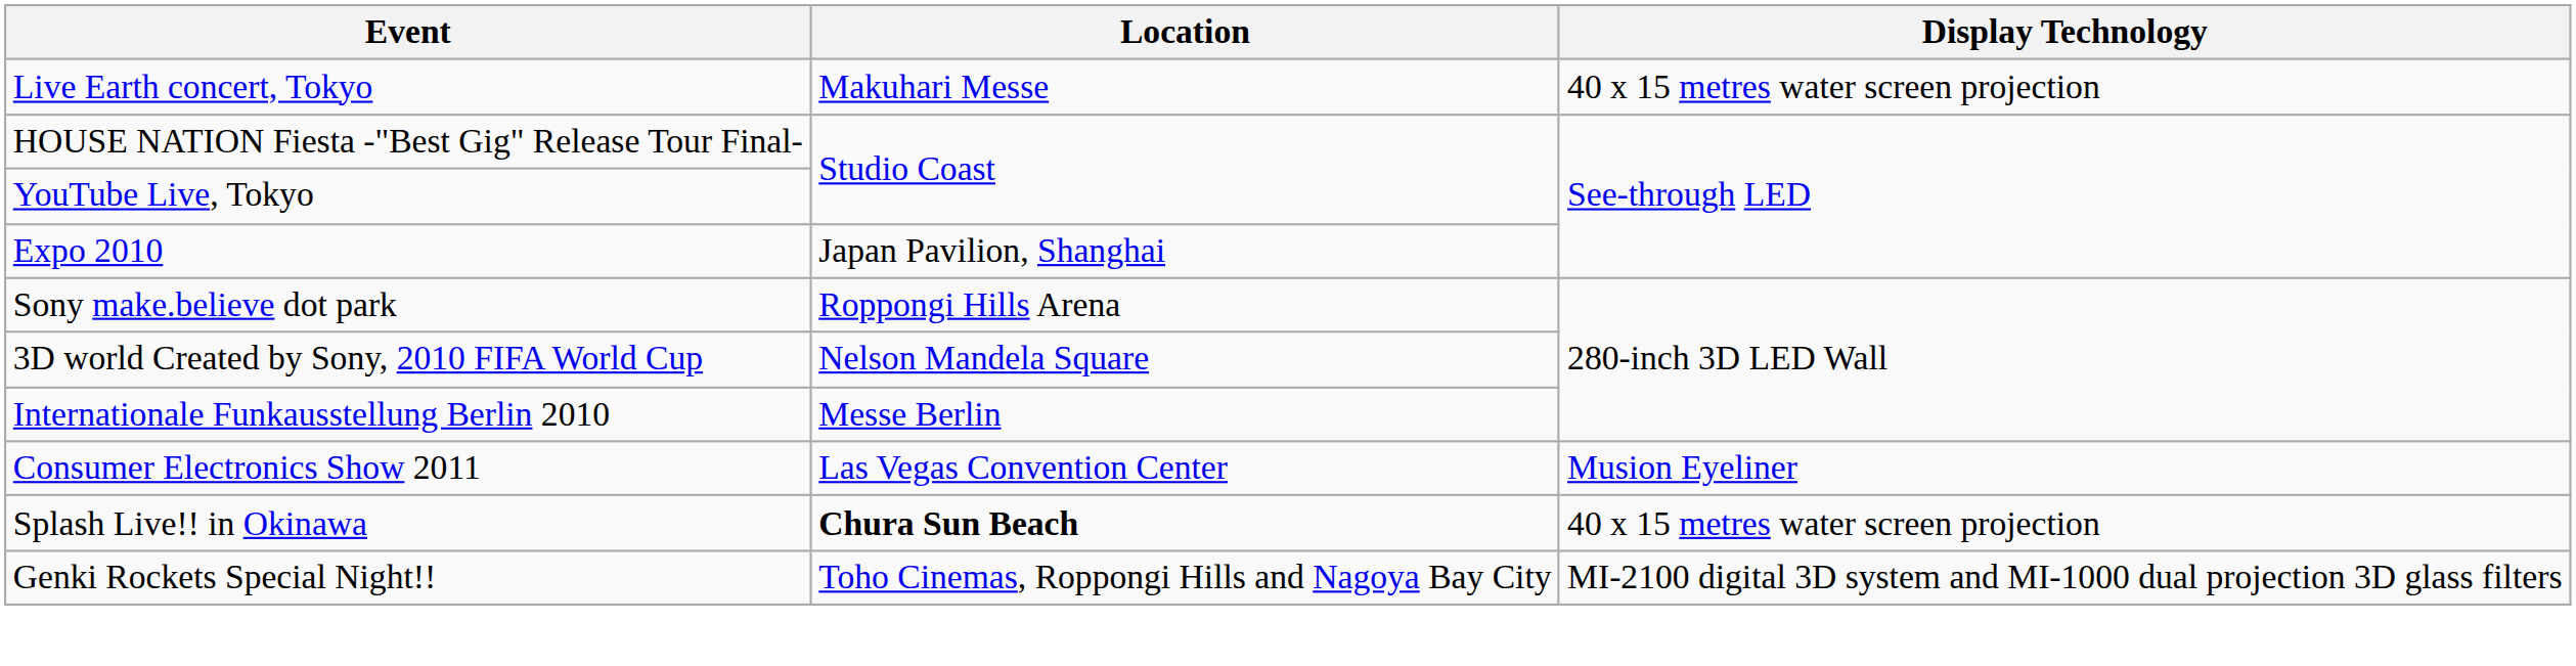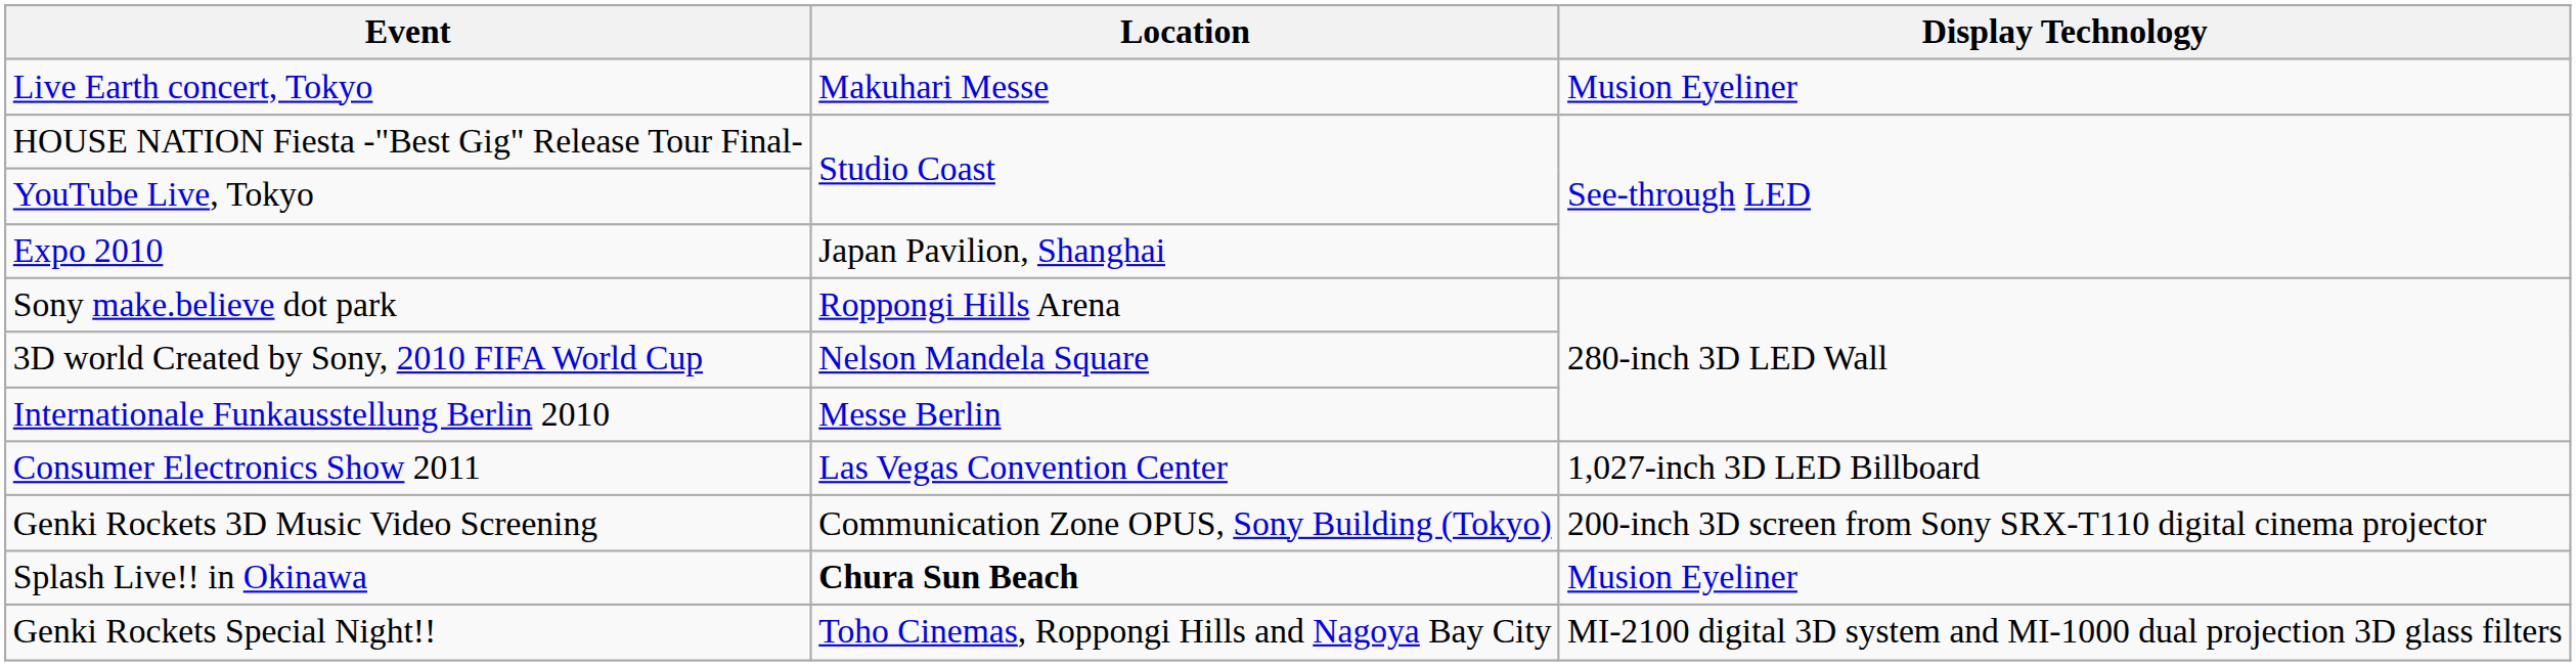Live Earth concert, Tokyo | Display Technology: 40 x 15 metres water screen projection -> Musion Eyeliner
Consumer Electronics Show 2011 | Display Technology: Musion Eyeliner -> 1,027-inch 3D LED Billboard
+ row: Genki Rockets 3D Music Video Screening | Communication Zone OPUS, Sony Building (Tokyo) | 200-inch 3D screen from Sony SRX-T110 digital cinema projector
Splash Live!! in Okinawa | Display Technology: 40 x 15 metres water screen projection -> Musion Eyeliner
